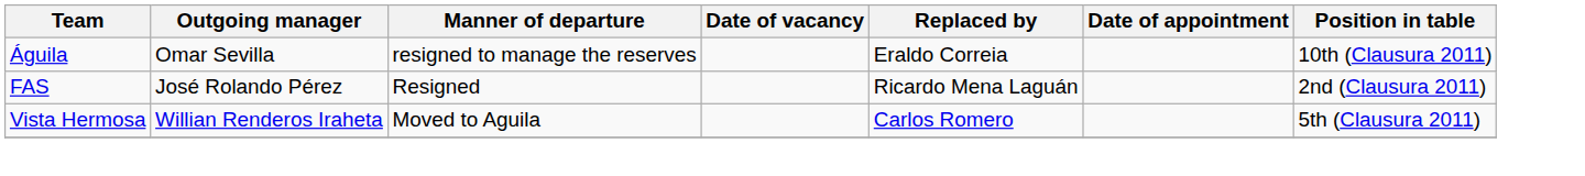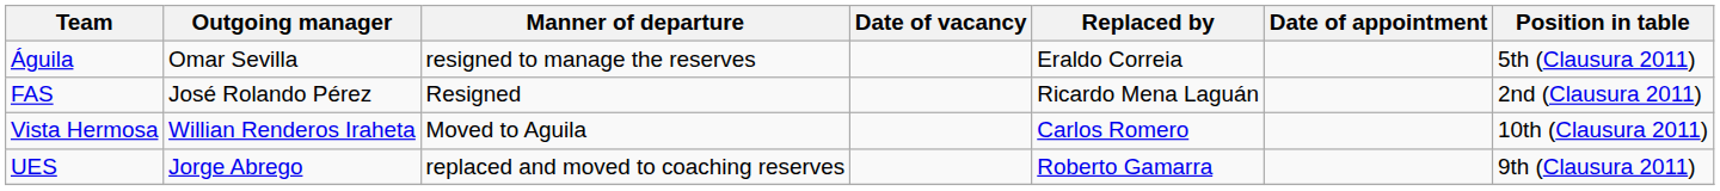Águila | Position in table: 10th (Clausura 2011) -> 5th (Clausura 2011)
Vista Hermosa | Position in table: 5th (Clausura 2011) -> 10th (Clausura 2011)
+ row: UES | Jorge Abrego | replaced and moved to coaching reserves | Roberto Gamarra | 9th (Clausura 2011)
